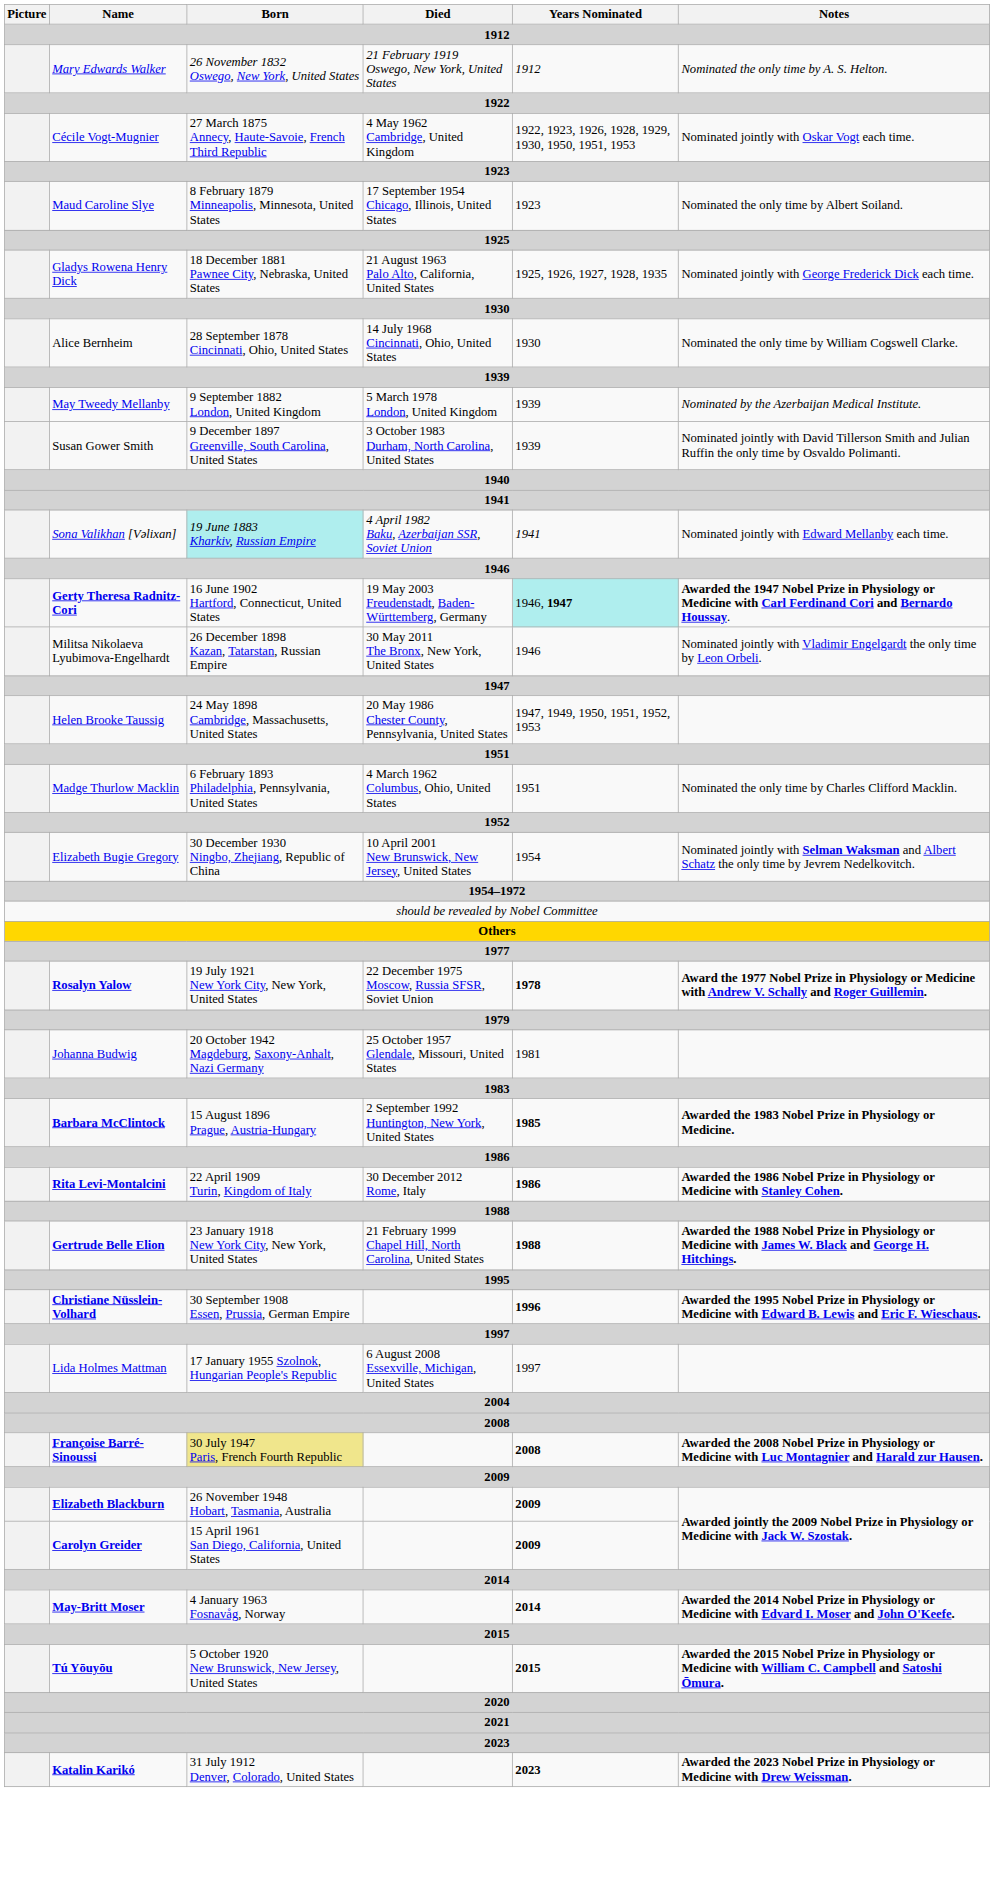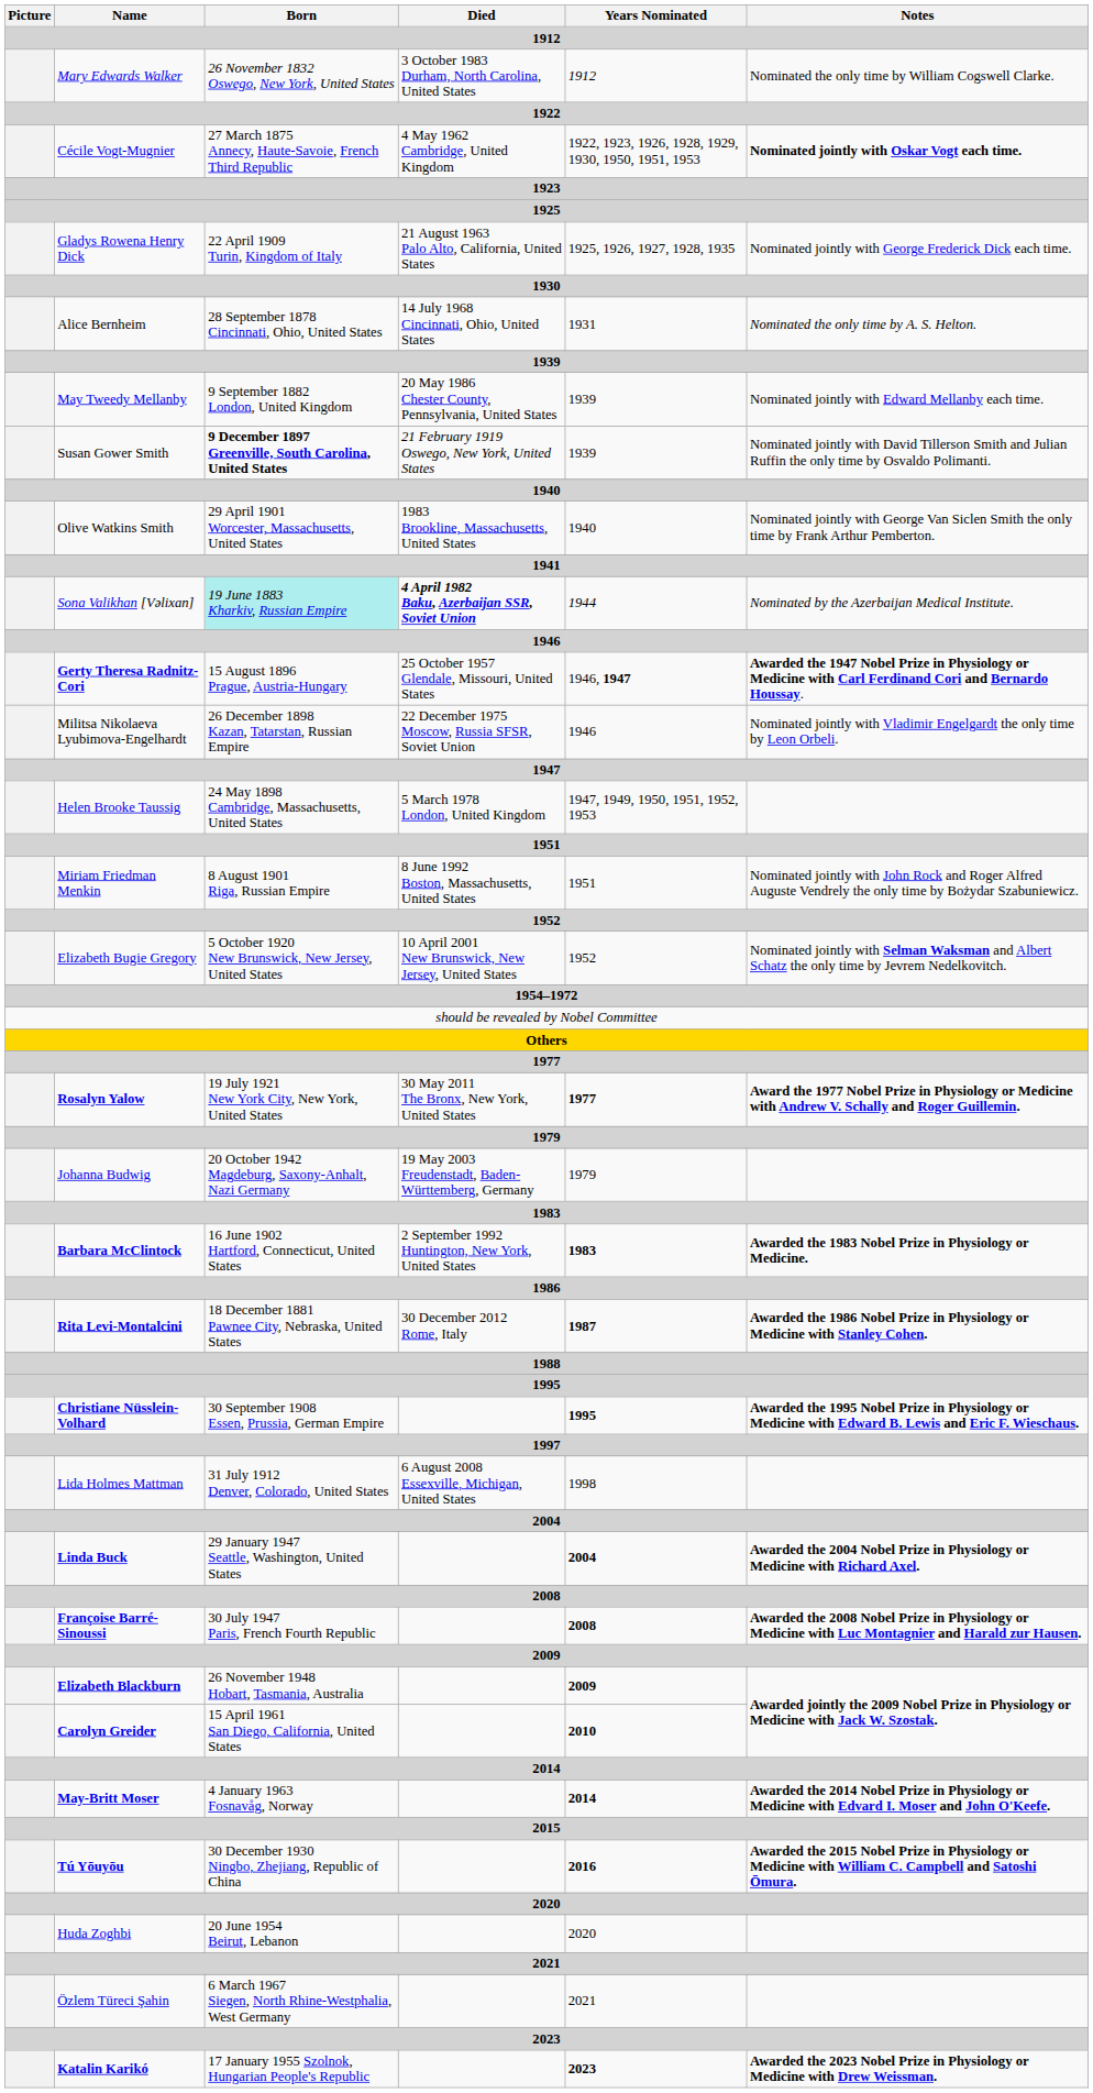Mary Edwards Walker | Died: 21 February 1919 Oswego, New York, United States -> 3 October 1983 Durham, North Carolina, United States
Mary Edwards Walker | Notes: Nominated the only time by A. S. Helton. -> Nominated the only time by William Cogswell Clarke.
Cécile Vogt-Mugnier | Notes: normal -> bold
- row: Maud Caroline Slye | 8 February 1879 Minneapolis, Minnesota, United States | 17 September 1954 Chicago, Illinois, United States | 1923 | Nominated the only time by Albert Soiland.
Gladys Rowena Henry Dick | Born: 18 December 1881 Pawnee City, Nebraska, United States -> 22 April 1909 Turin, Kingdom of Italy
Alice Bernheim | Years Nominated: 1930 -> 1931
Alice Bernheim | Notes: Nominated the only time by William Cogswell Clarke. -> Nominated the only time by A. S. Helton.
May Tweedy Mellanby | Died: 5 March 1978 London, United Kingdom -> 20 May 1986 Chester County, Pennsylvania, United States
May Tweedy Mellanby | Notes: Nominated by the Azerbaijan Medical Institute. -> Nominated jointly with Edward Mellanby each time.
Susan Gower Smith | Born: normal -> bold
Susan Gower Smith | Died: 3 October 1983 Durham, North Carolina, United States -> 21 February 1919 Oswego, New York, United States
+ row: Olive Watkins Smith | 29 April 1901 Worcester, Massachusetts, United States | 1983 Brookline, Massachusetts, United States | 1940 | Nominated jointly with George Van Siclen Smith the only time by Frank Arthur Pemberton.
Sona Valikhan [Vəlixan] | Died: normal -> bold
Sona Valikhan [Vəlixan] | Years Nominated: 1941 -> 1944
Sona Valikhan [Vəlixan] | Notes: Nominated jointly with Edward Mellanby each time. -> Nominated by the Azerbaijan Medical Institute.
Gerty Theresa Radnitz-Cori | Born: 16 June 1902 Hartford, Connecticut, United States -> 15 August 1896 Prague, Austria-Hungary
Gerty Theresa Radnitz-Cori | Died: 19 May 2003 Freudenstadt, Baden-Württemberg, Germany -> 25 October 1957 Glendale, Missouri, United States
Gerty Theresa Radnitz-Cori | Years Nominated: paleturquoise background -> no background
Militsa Nikolaeva Lyubimova-Engelhardt | Died: 30 May 2011 The Bronx, New York, United States -> 22 December 1975 Moscow, Russia SFSR, Soviet Union
Helen Brooke Taussig | Died: 20 May 1986 Chester County, Pennsylvania, United States -> 5 March 1978 London, United Kingdom
+ row: Miriam Friedman Menkin | 8 August 1901 Riga, Russian Empire | 8 June 1992 Boston, Massachusetts, United States | 1951 | Nominated jointly with John Rock and Roger Alfred Auguste Vendrely the only time by Bożydar Szabuniewicz.
- row: Madge Thurlow Macklin | 6 February 1893 Philadelphia, Pennsylvania, United States | 4 March 1962 Columbus, Ohio, United States | 1951 | Nominated the only time by Charles Clifford Macklin.
Elizabeth Bugie Gregory | Born: 30 December 1930 Ningbo, Zhejiang, Republic of China -> 5 October 1920 New Brunswick, New Jersey, United States
Elizabeth Bugie Gregory | Years Nominated: 1954 -> 1952
Rosalyn Yalow | Died: 22 December 1975 Moscow, Russia SFSR, Soviet Union -> 30 May 2011 The Bronx, New York, United States
Rosalyn Yalow | Years Nominated: 1978 -> 1977
Johanna Budwig | Died: 25 October 1957 Glendale, Missouri, United States -> 19 May 2003 Freudenstadt, Baden-Württemberg, Germany
Johanna Budwig | Years Nominated: 1981 -> 1979
Barbara McClintock | Born: 15 August 1896 Prague, Austria-Hungary -> 16 June 1902 Hartford, Connecticut, United States
Barbara McClintock | Years Nominated: 1985 -> 1983
Rita Levi-Montalcini | Born: 22 April 1909 Turin, Kingdom of Italy -> 18 December 1881 Pawnee City, Nebraska, United States
Rita Levi-Montalcini | Years Nominated: 1986 -> 1987
- row: Gertrude Belle Elion | 23 January 1918 New York City, New York, United States | 21 February 1999 Chapel Hill, North Carolina, United States | 1988 | Awarded the 1988 Nobel Prize in Physiology or Medicine with James W. Black and George H. Hitchings.
Christiane Nüsslein-Volhard | Years Nominated: 1996 -> 1995
Lida Holmes Mattman | Born: 17 January 1955 Szolnok, Hungarian People's Republic -> 31 July 1912 Denver, Colorado, United States
Lida Holmes Mattman | Years Nominated: 1997 -> 1998
+ row: Linda Buck | 29 January 1947 Seattle, Washington, United States | 2004 | Awarded the 2004 Nobel Prize in Physiology or Medicine with Richard Axel.
Françoise Barré-Sinoussi | Born: khaki background -> no background
Carolyn Greider | Years Nominated: 2009 -> 2010
Tú Yōuyōu | Born: 5 October 1920 New Brunswick, New Jersey, United States -> 30 December 1930 Ningbo, Zhejiang, Republic of China
Tú Yōuyōu | Years Nominated: 2015 -> 2016
+ row: Huda Zoghbi | 20 June 1954 Beirut, Lebanon | 2020
+ row: Özlem Türeci Şahin | 6 March 1967 Siegen, North Rhine-Westphalia, West Germany | 2021
Katalin Karikó | Born: 31 July 1912 Denver, Colorado, United States -> 17 January 1955 Szolnok, Hungarian People's Republic
